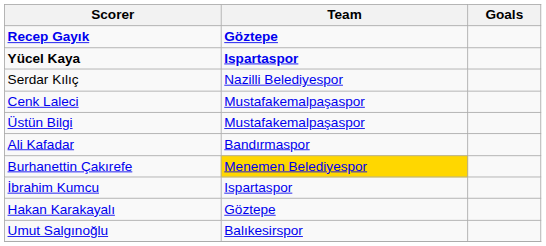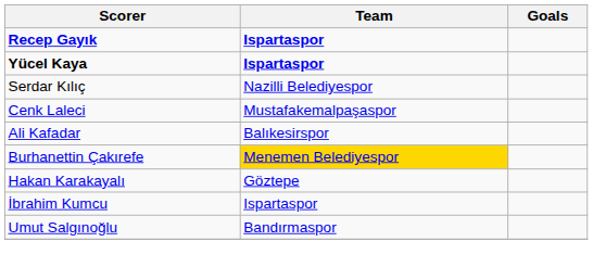Recep Gayık | Team: Göztepe -> Ispartaspor
- row: Üstün Bilgi | Mustafakemalpaşaspor
Ali Kafadar | Team: Bandırmaspor -> Balıkesirspor
rows swapped: Hakan Karakayalı <-> İbrahim Kumcu
Umut Salgınoğlu | Team: Balıkesirspor -> Bandırmaspor
